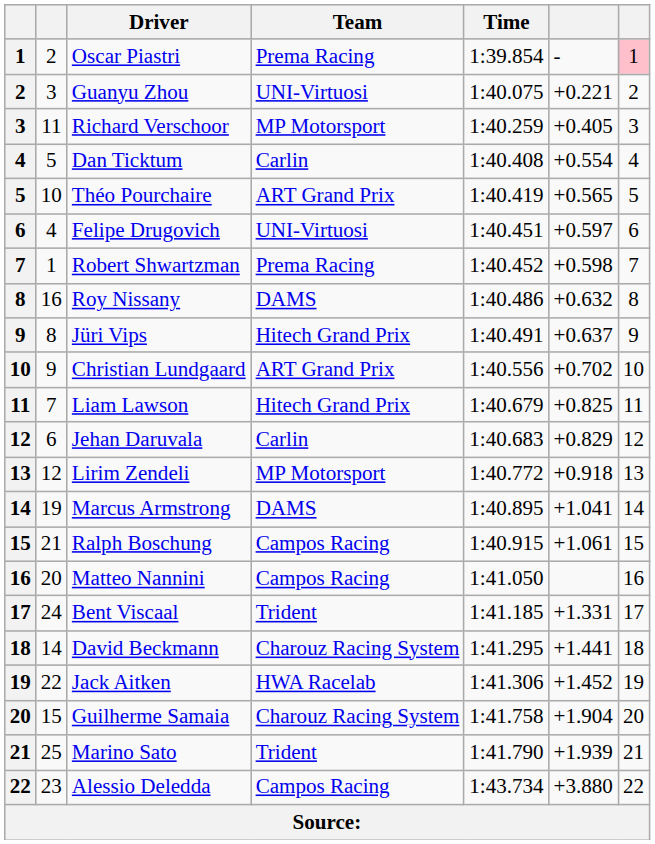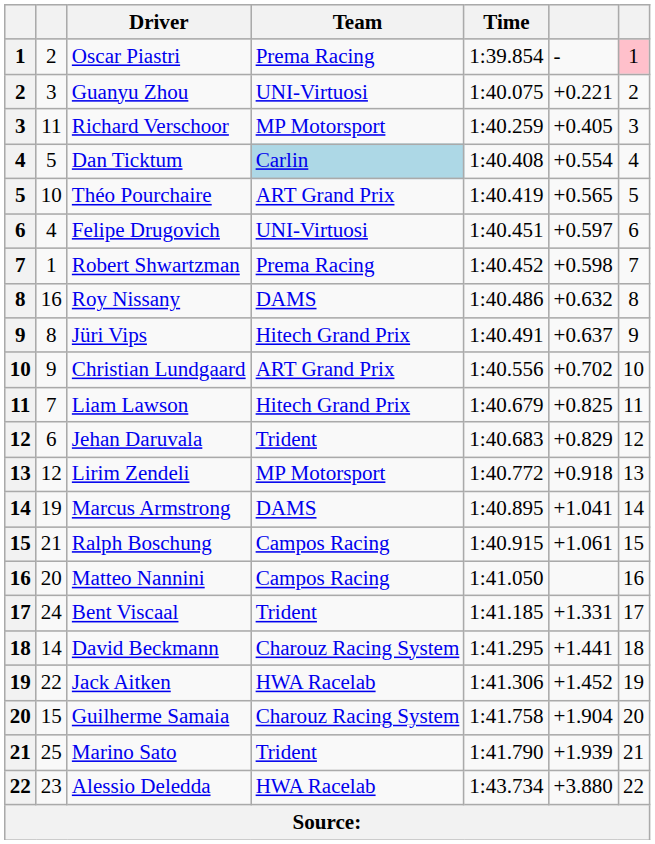Dan Ticktum | Team: no background -> lightblue background
Jehan Daruvala | Team: Carlin -> Trident
Alessio Deledda | Team: Campos Racing -> HWA Racelab
